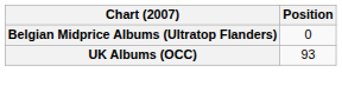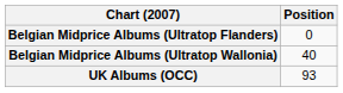+ row: Belgian Midprice Albums (Ultratop Wallonia) | 40
